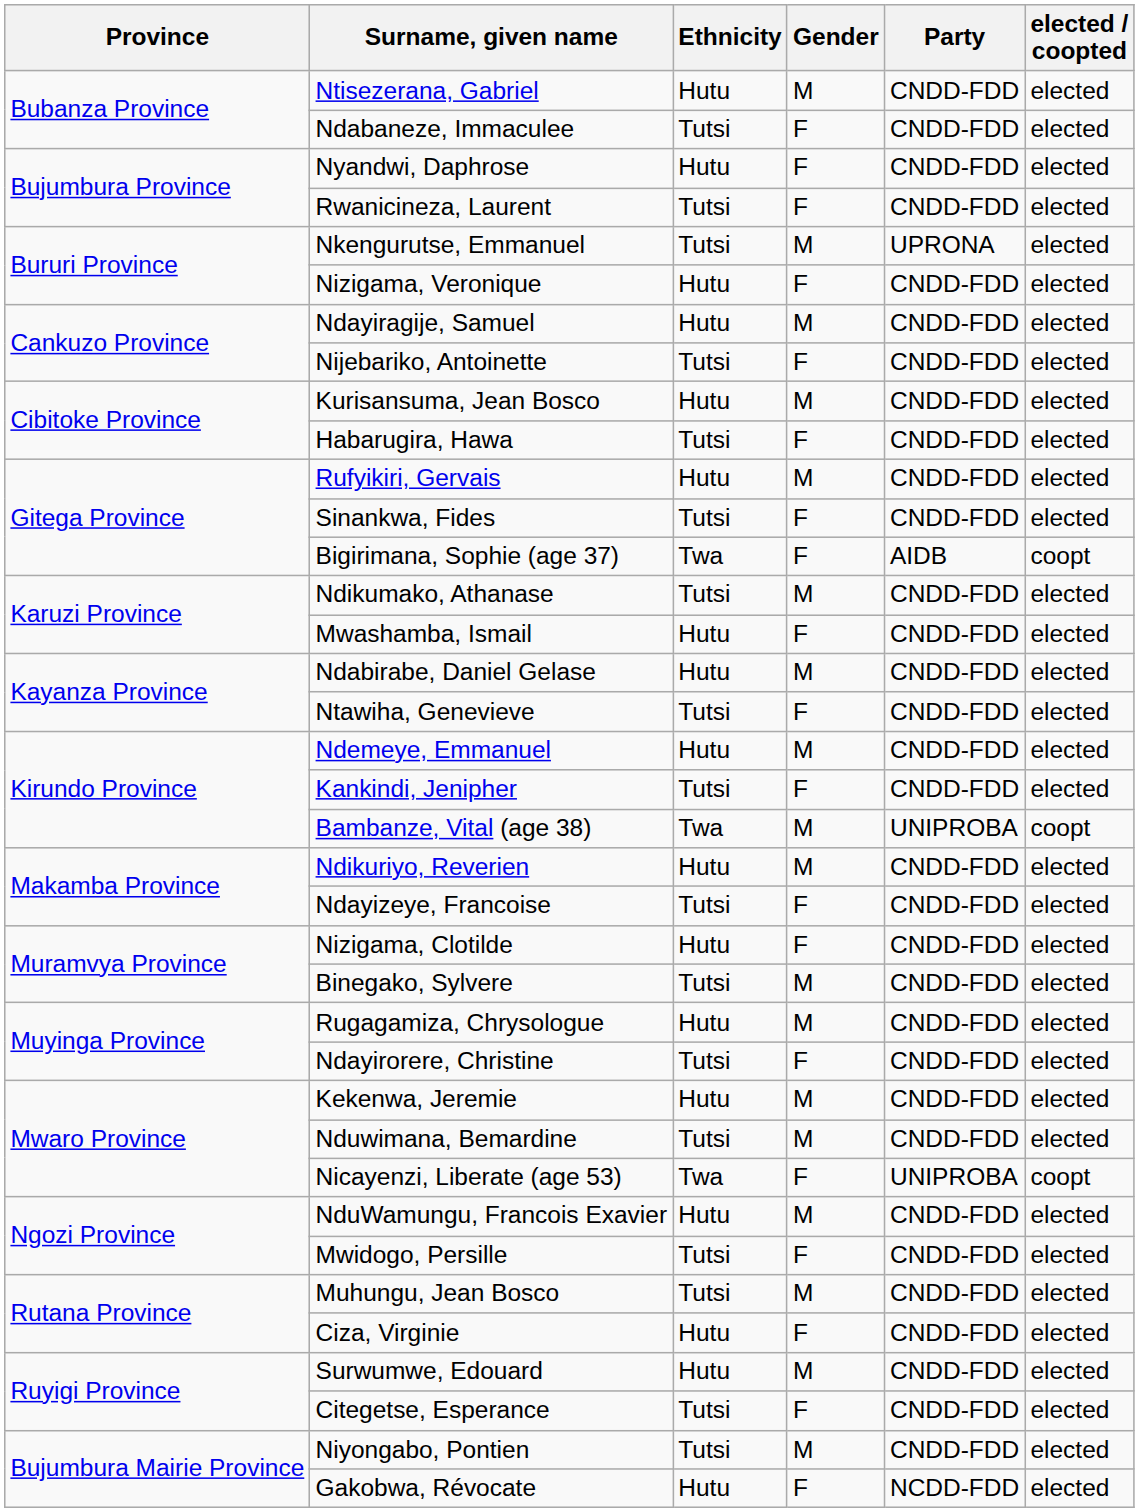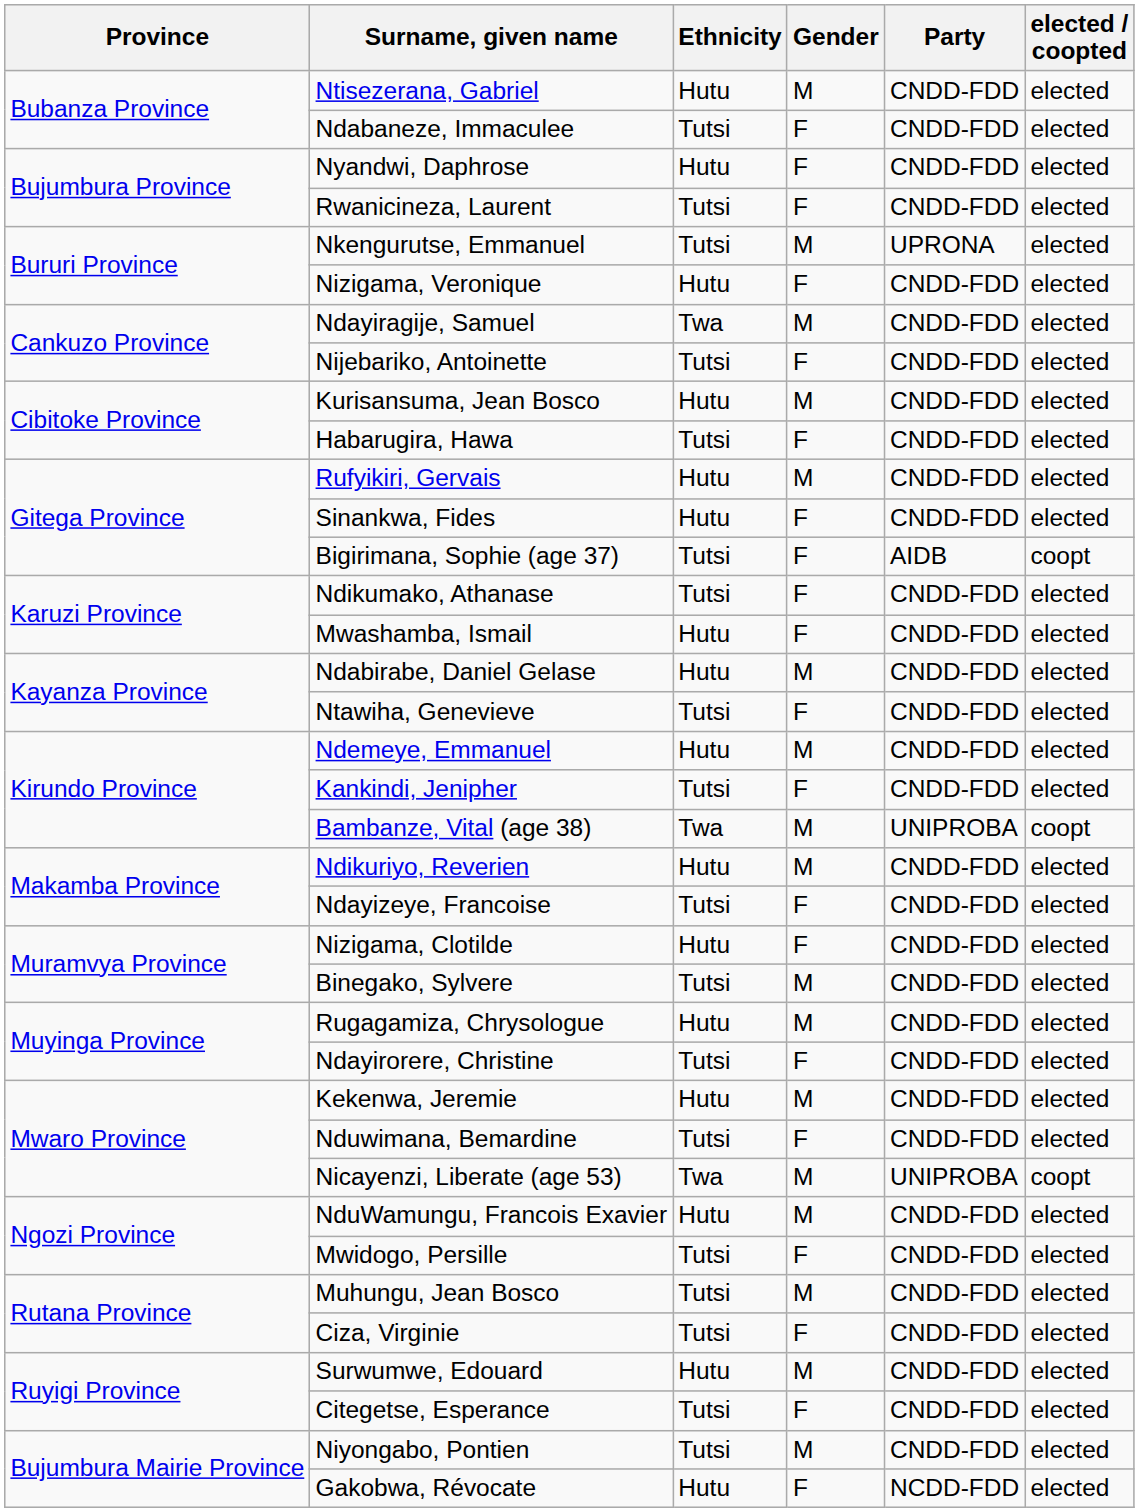Ndayiragije, Samuel | Ethnicity: Hutu -> Twa
Sinankwa, Fides | Ethnicity: Tutsi -> Hutu
Bigirimana, Sophie (age 37) | Ethnicity: Twa -> Tutsi
Ndikumako, Athanase | Gender: M -> F
Nduwimana, Bemardine | Gender: M -> F
Nicayenzi, Liberate (age 53) | Gender: F -> M
Ciza, Virginie | Ethnicity: Hutu -> Tutsi
